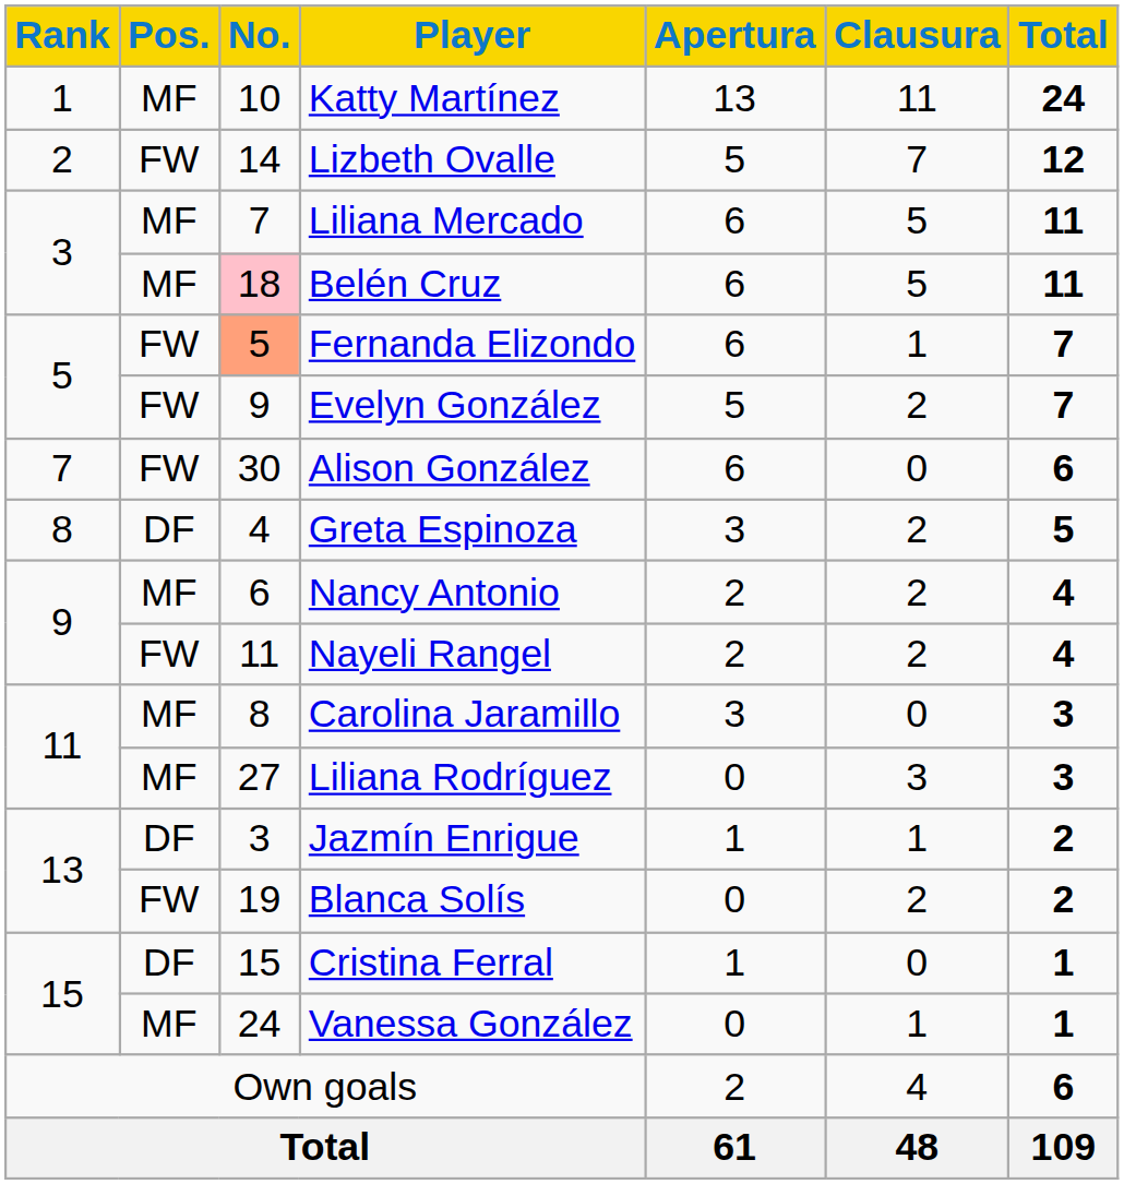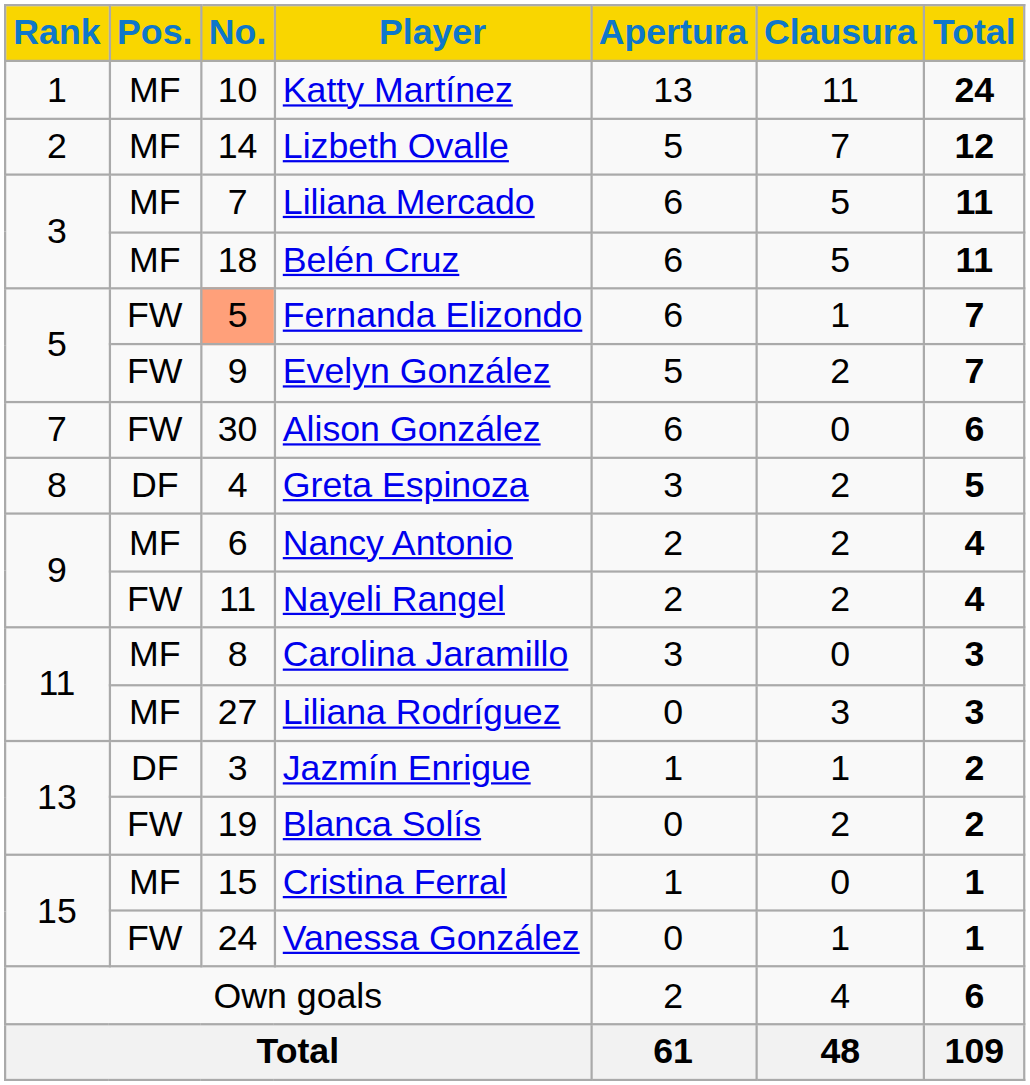Lizbeth Ovalle | Pos.: FW -> MF
Belén Cruz | No.: pink background -> no background
Cristina Ferral | Pos.: DF -> MF
Vanessa González | Pos.: MF -> FW
